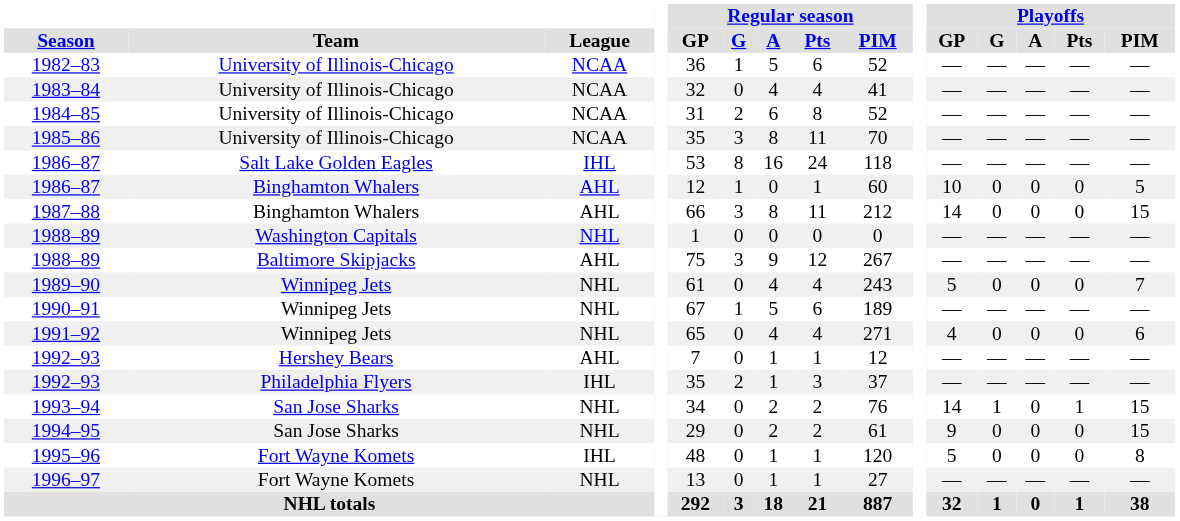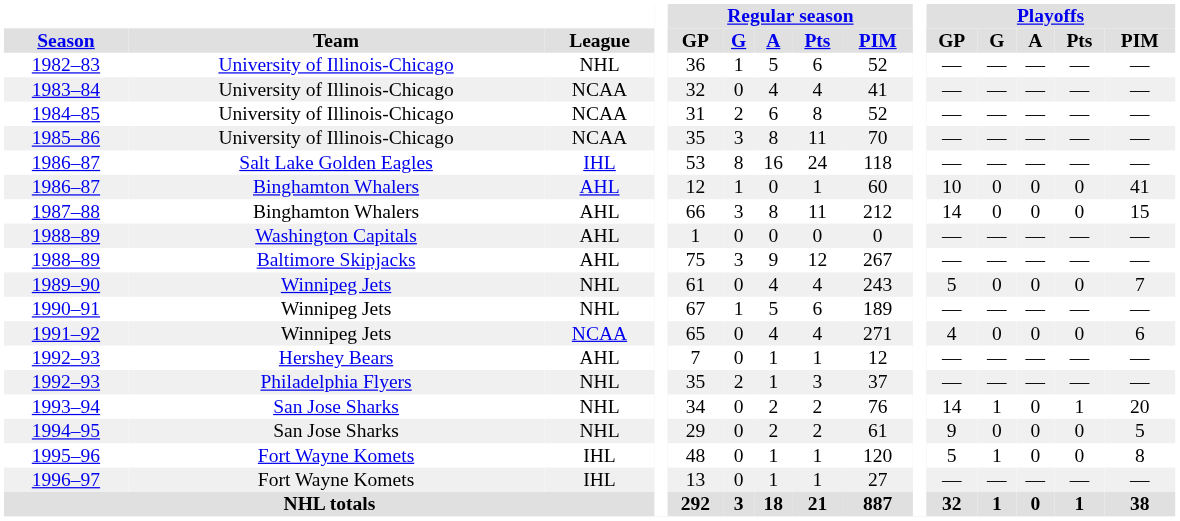1982–83 | League: NCAA -> NHL
1986–87 / Binghamton Whalers | Playoffs / PIM: 5 -> 41
1988–89 / Washington Capitals | League: NHL -> AHL
1991–92 | League: NHL -> NCAA
1992–93 / Philadelphia Flyers | League: IHL -> NHL
1993–94 | Playoffs / PIM: 15 -> 20
1994–95 | Playoffs / PIM: 15 -> 5
1995–96 | Playoffs / G: 0 -> 1
1996–97 | League: NHL -> IHL
